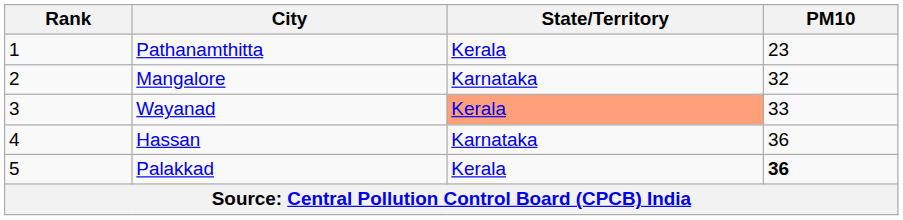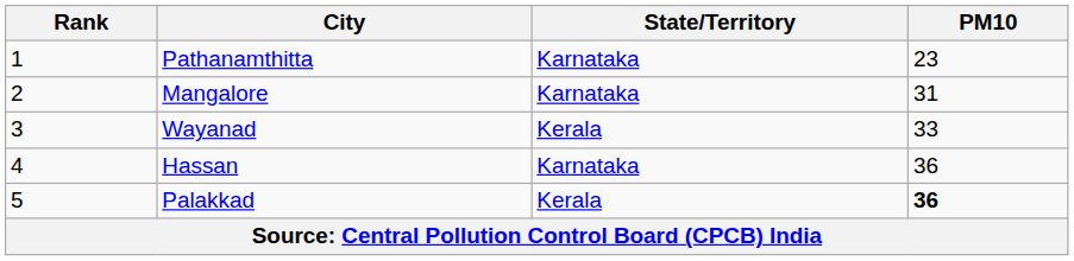Pathanamthitta | State/Territory: Kerala -> Karnataka
Mangalore | PM10: 32 -> 31
Wayanad | State/Territory: lightsalmon background -> no background
